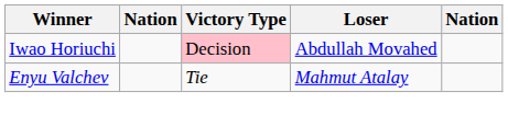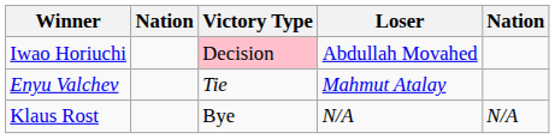+ row: Klaus Rost | Bye | N/A | N/A
